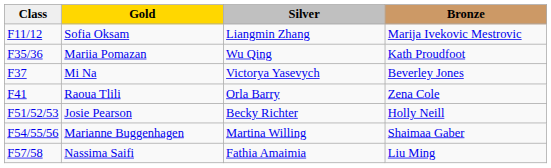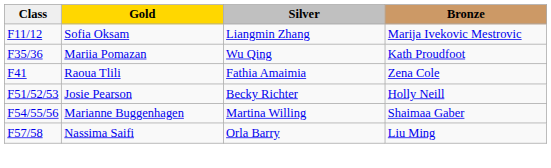- row: F37 | Mi Na | Victorya Yasevych | Beverley Jones
Raoua Tlili | Silver: Orla Barry -> Fathia Amaimia
Nassima Saifi | Silver: Fathia Amaimia -> Orla Barry
